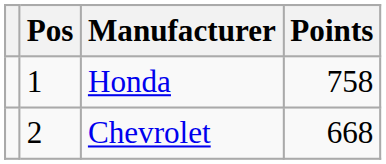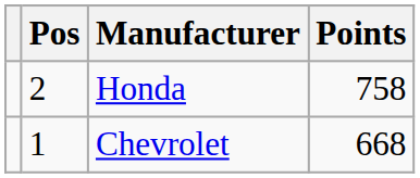Honda | Pos: 1 -> 2
Chevrolet | Pos: 2 -> 1
